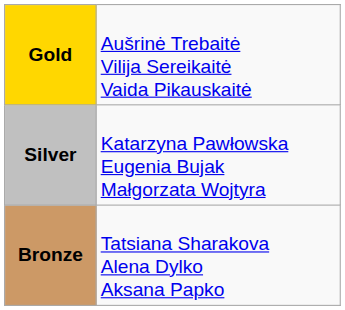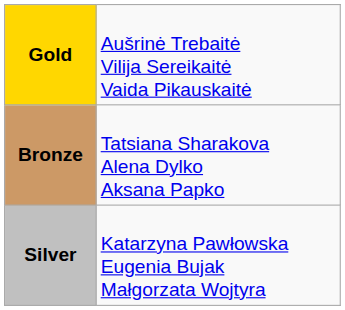rows swapped: Silver <-> Bronze
